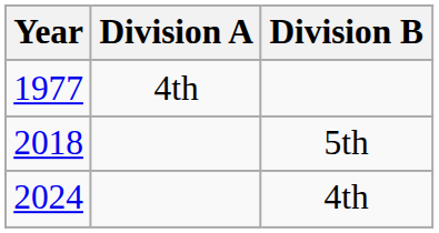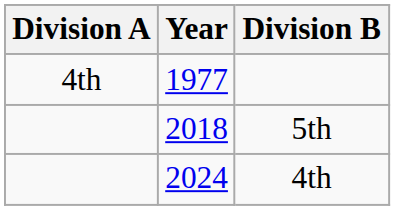columns swapped: Year <-> Division A
